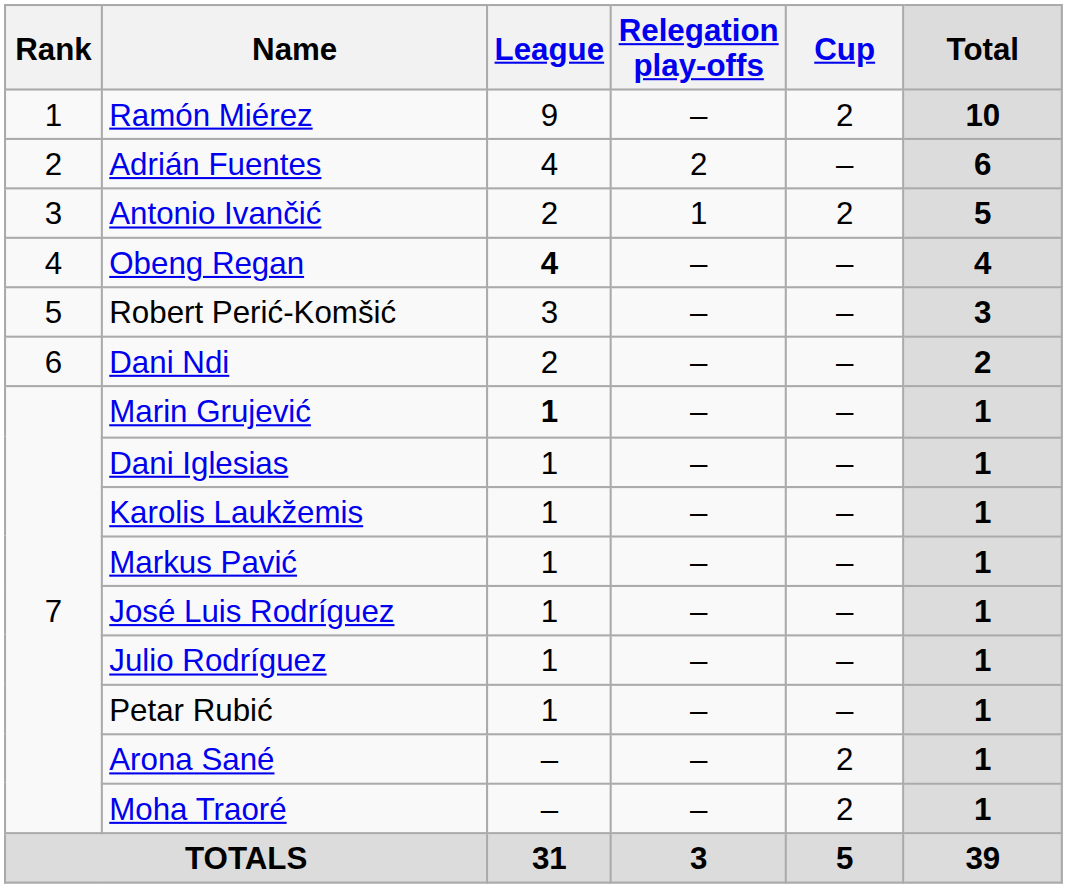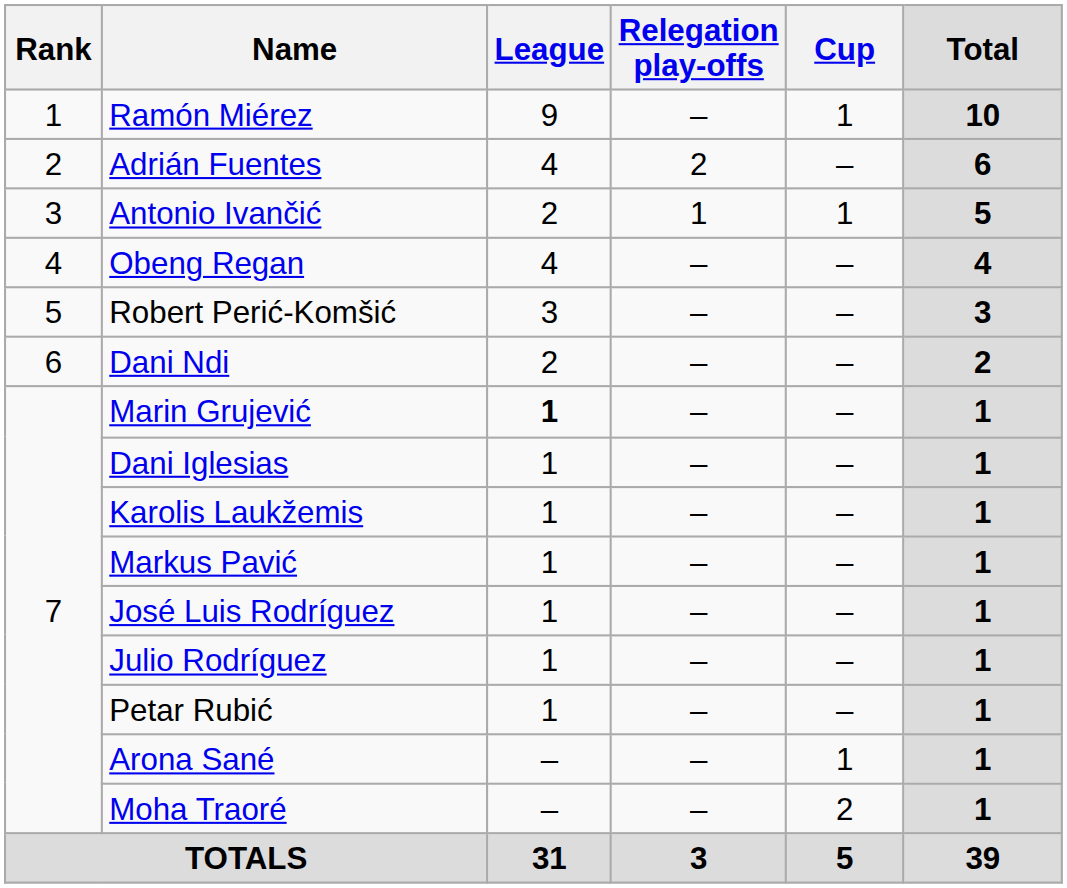Ramón Miérez | Cup: 2 -> 1
Antonio Ivančić | Cup: 2 -> 1
Obeng Regan | League: bold -> normal
Arona Sané | Cup: 2 -> 1
